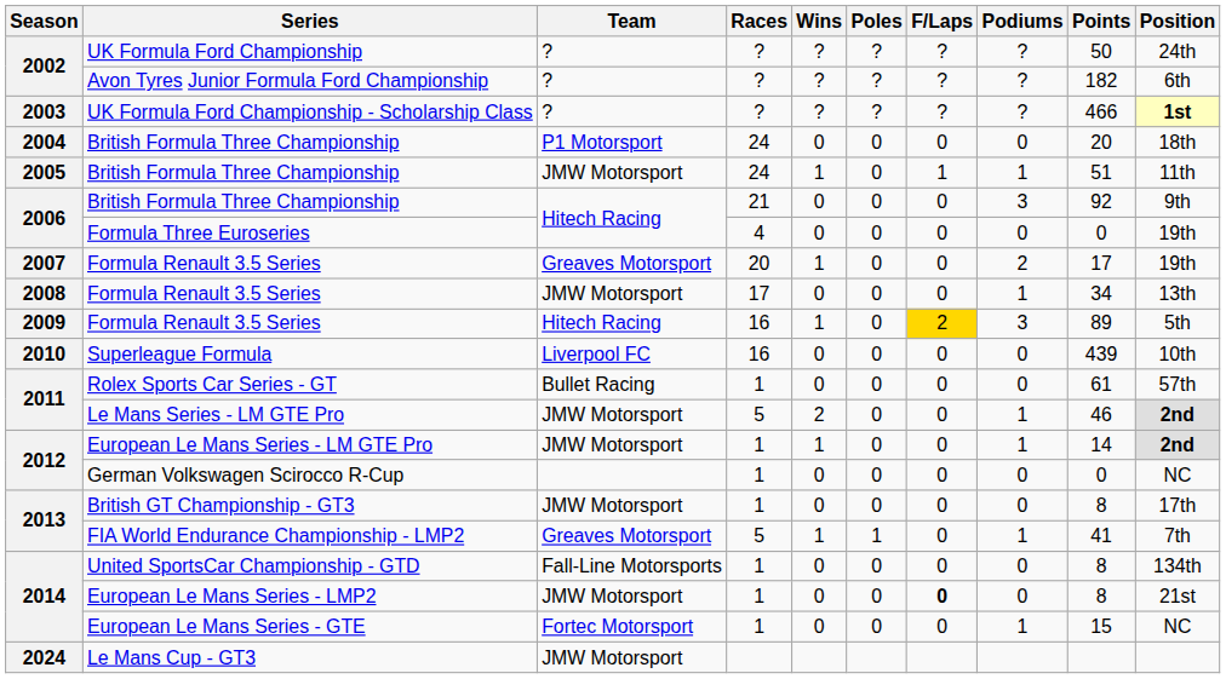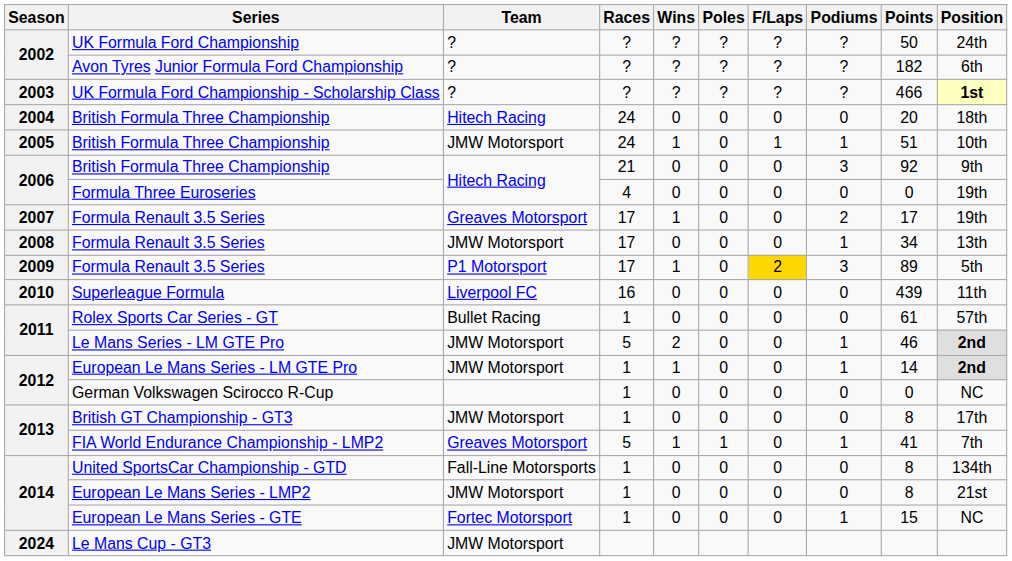2004 / British Formula Three Championship | Team: P1 Motorsport -> Hitech Racing
2005 / British Formula Three Championship | Position: 11th -> 10th
2007 / Formula Renault 3.5 Series | Races: 20 -> 17
2009 / Formula Renault 3.5 Series | Team: Hitech Racing -> P1 Motorsport
2009 / Formula Renault 3.5 Series | Races: 16 -> 17
Superleague Formula | Position: 10th -> 11th
European Le Mans Series - LMP2 | F/Laps: bold -> normal
